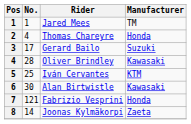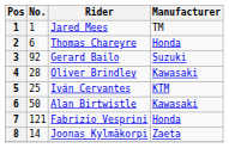Thomas Chareyre | No.: 4 -> 6
Gerard Bailo | No.: 17 -> 92
Alan Birtwistle | No.: 30 -> 50
